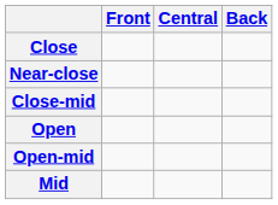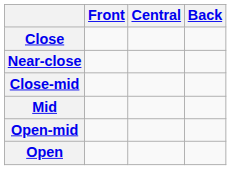rows swapped: Mid <-> Open
